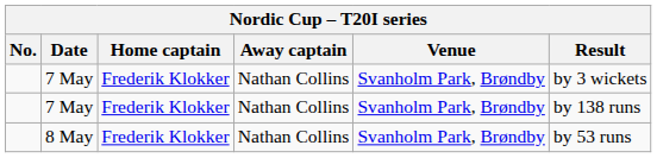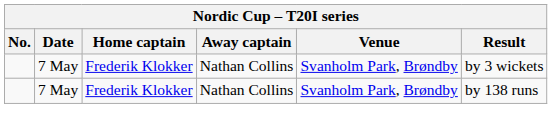- row: 8 May | Frederik Klokker | Nathan Collins | Svanholm Park, Brøndby | by 53 runs
